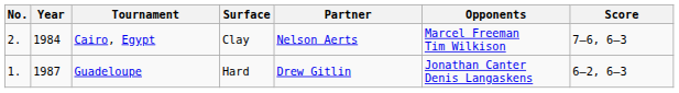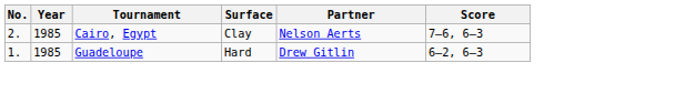- column: Opponents | Marcel Freeman Tim Wilkison | Jonathan Canter Denis Langaskens
Cairo, Egypt | Year: 1984 -> 1985
Guadeloupe | Year: 1987 -> 1985
